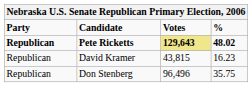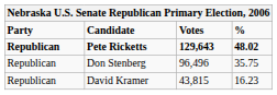Pete Ricketts | Votes: khaki background -> no background
rows swapped: Don Stenberg <-> David Kramer
